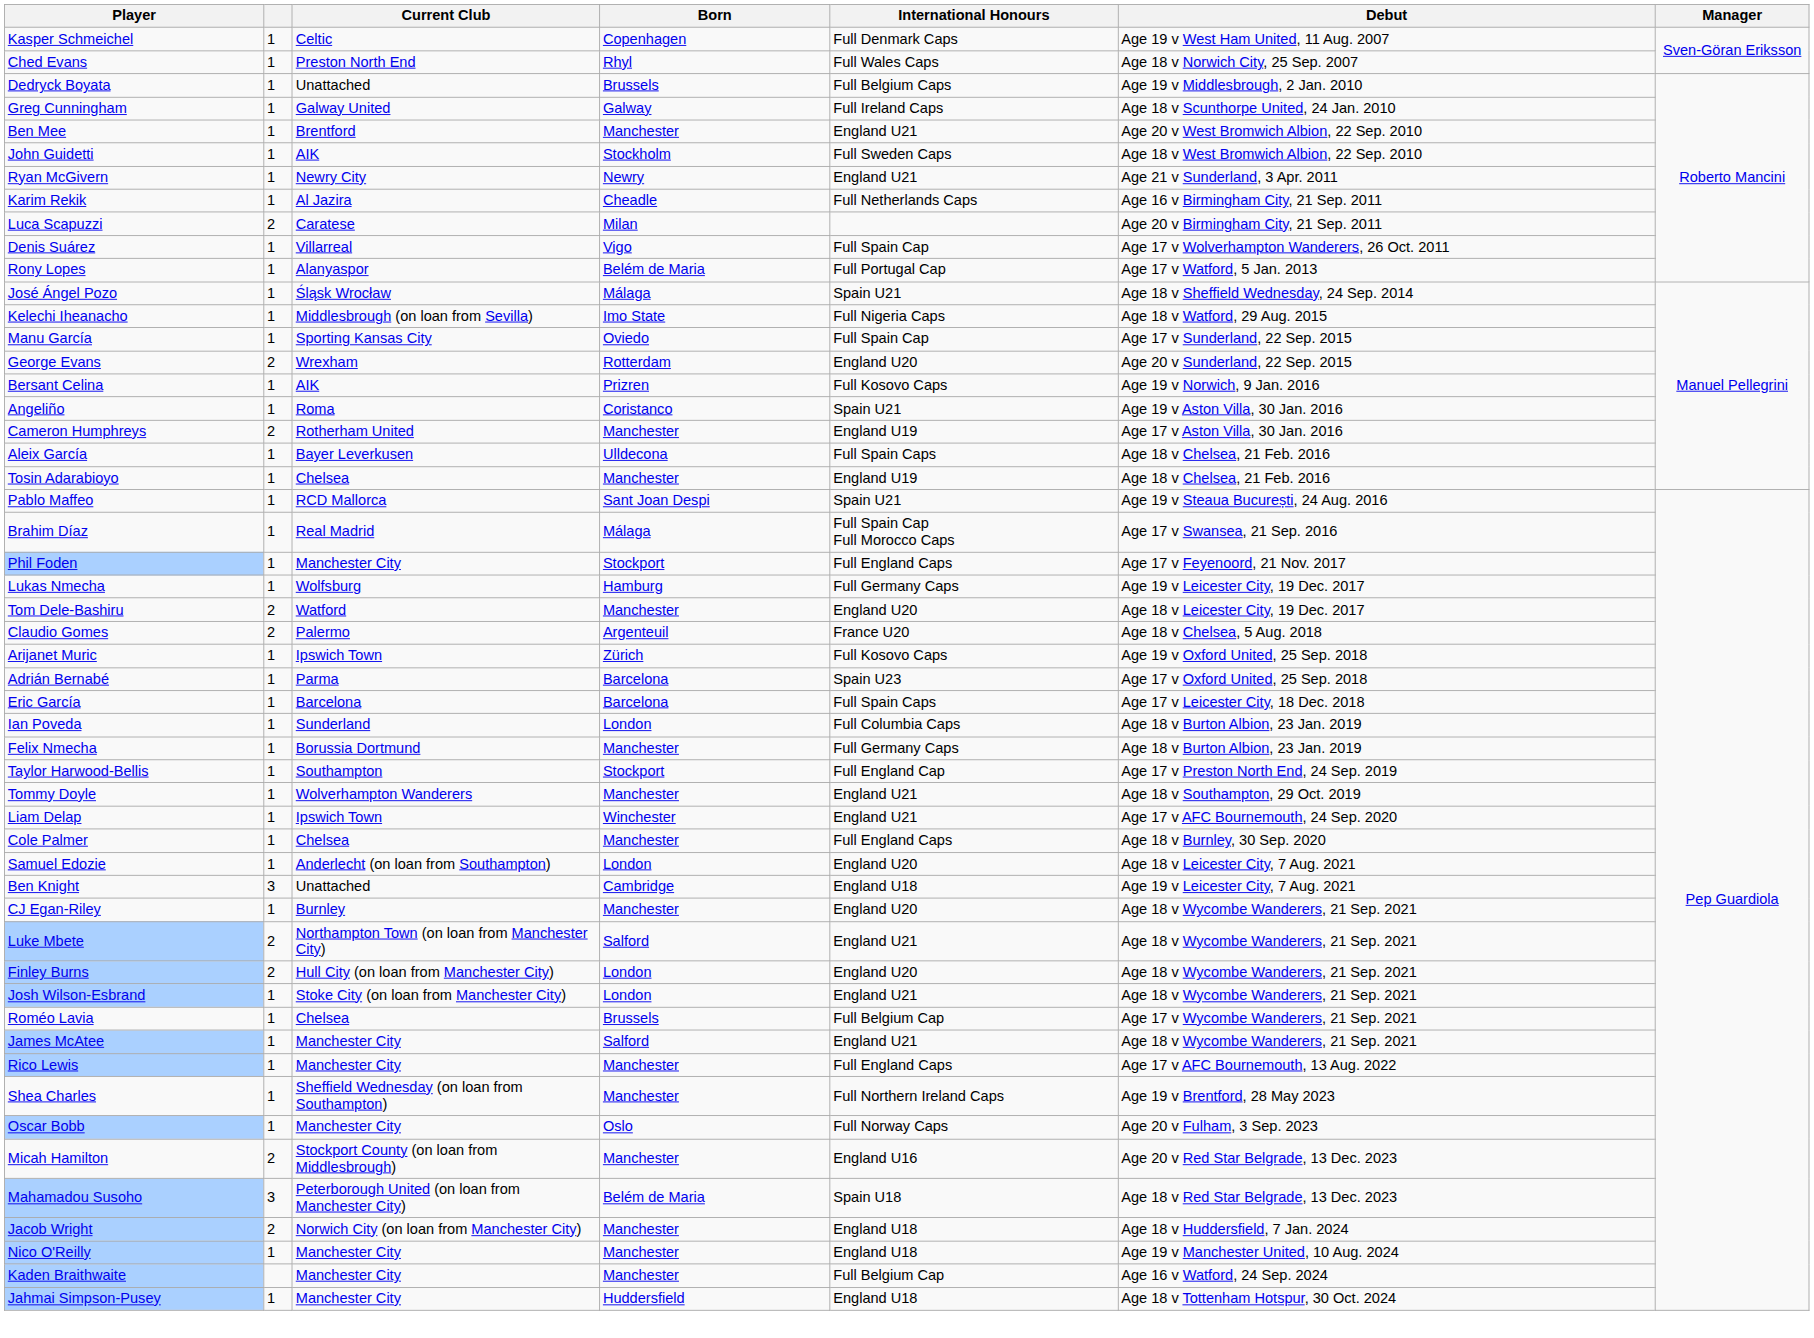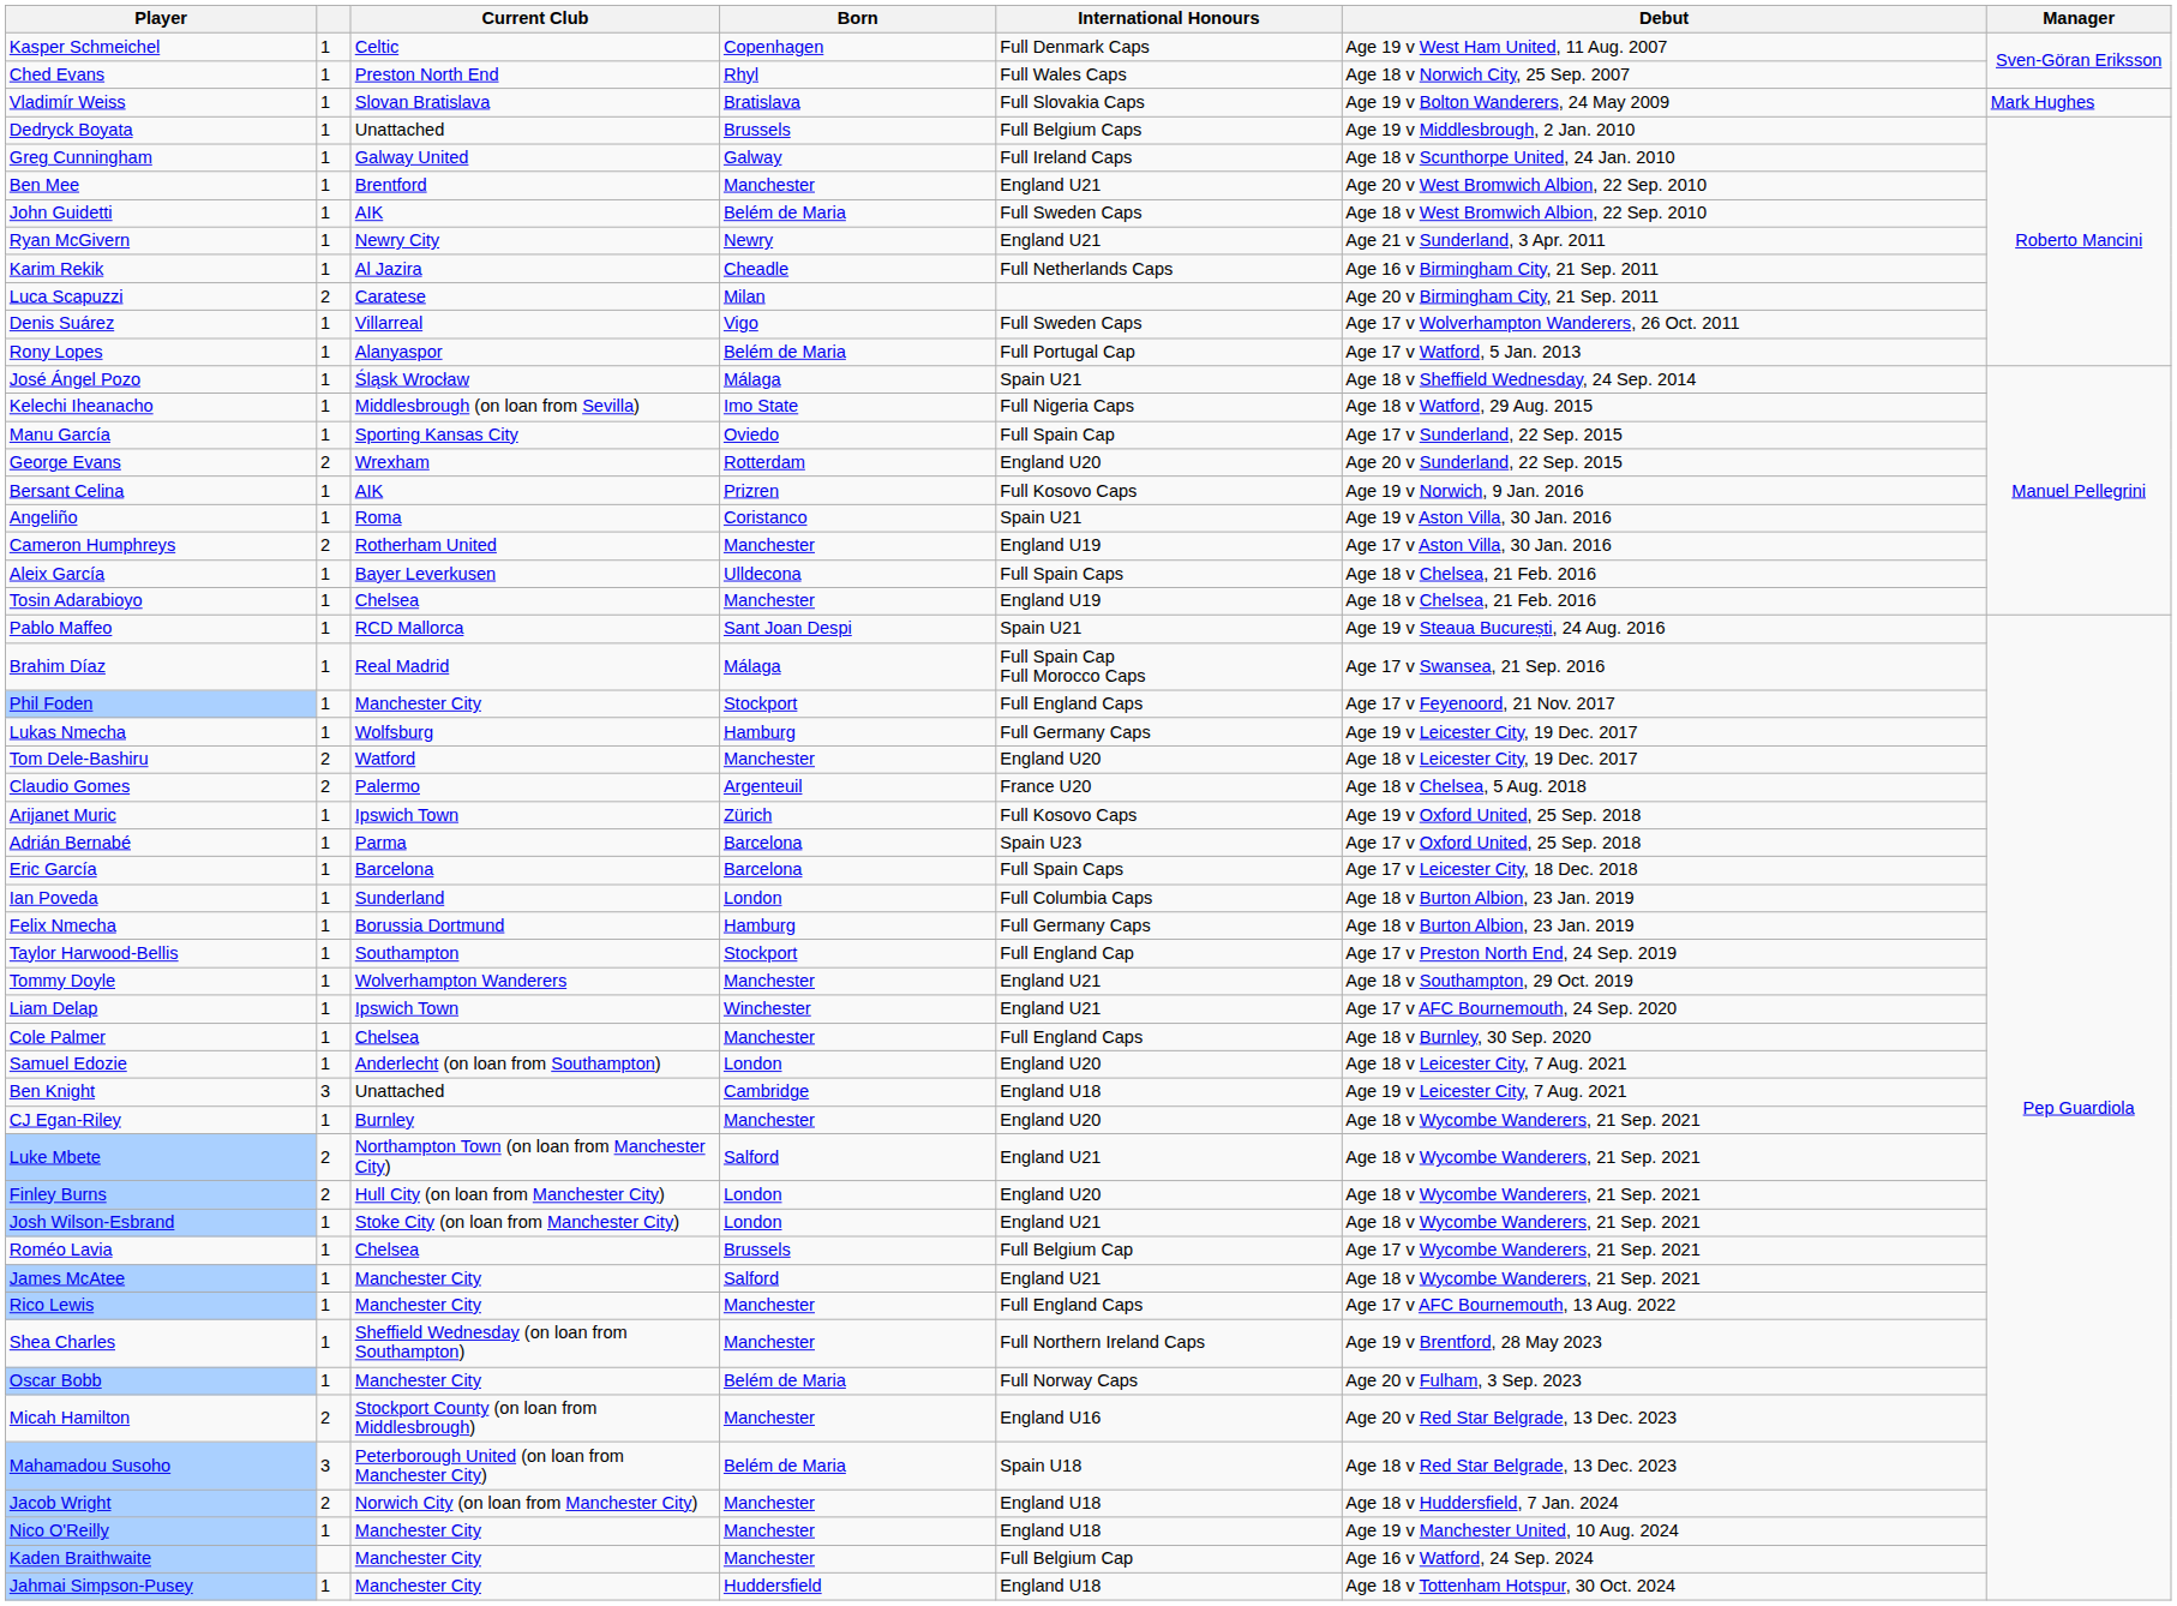+ row: Vladimír Weiss | 1 | Slovan Bratislava | Bratislava | Full Slovakia Caps | Age 19 v Bolton Wanderers, 24 May 2009 | Mark Hughes
John Guidetti | Born: Stockholm -> Belém de Maria
Denis Suárez | International Honours: Full Spain Cap -> Full Sweden Caps
Felix Nmecha | Born: Manchester -> Hamburg
Oscar Bobb | Born: Oslo -> Belém de Maria
